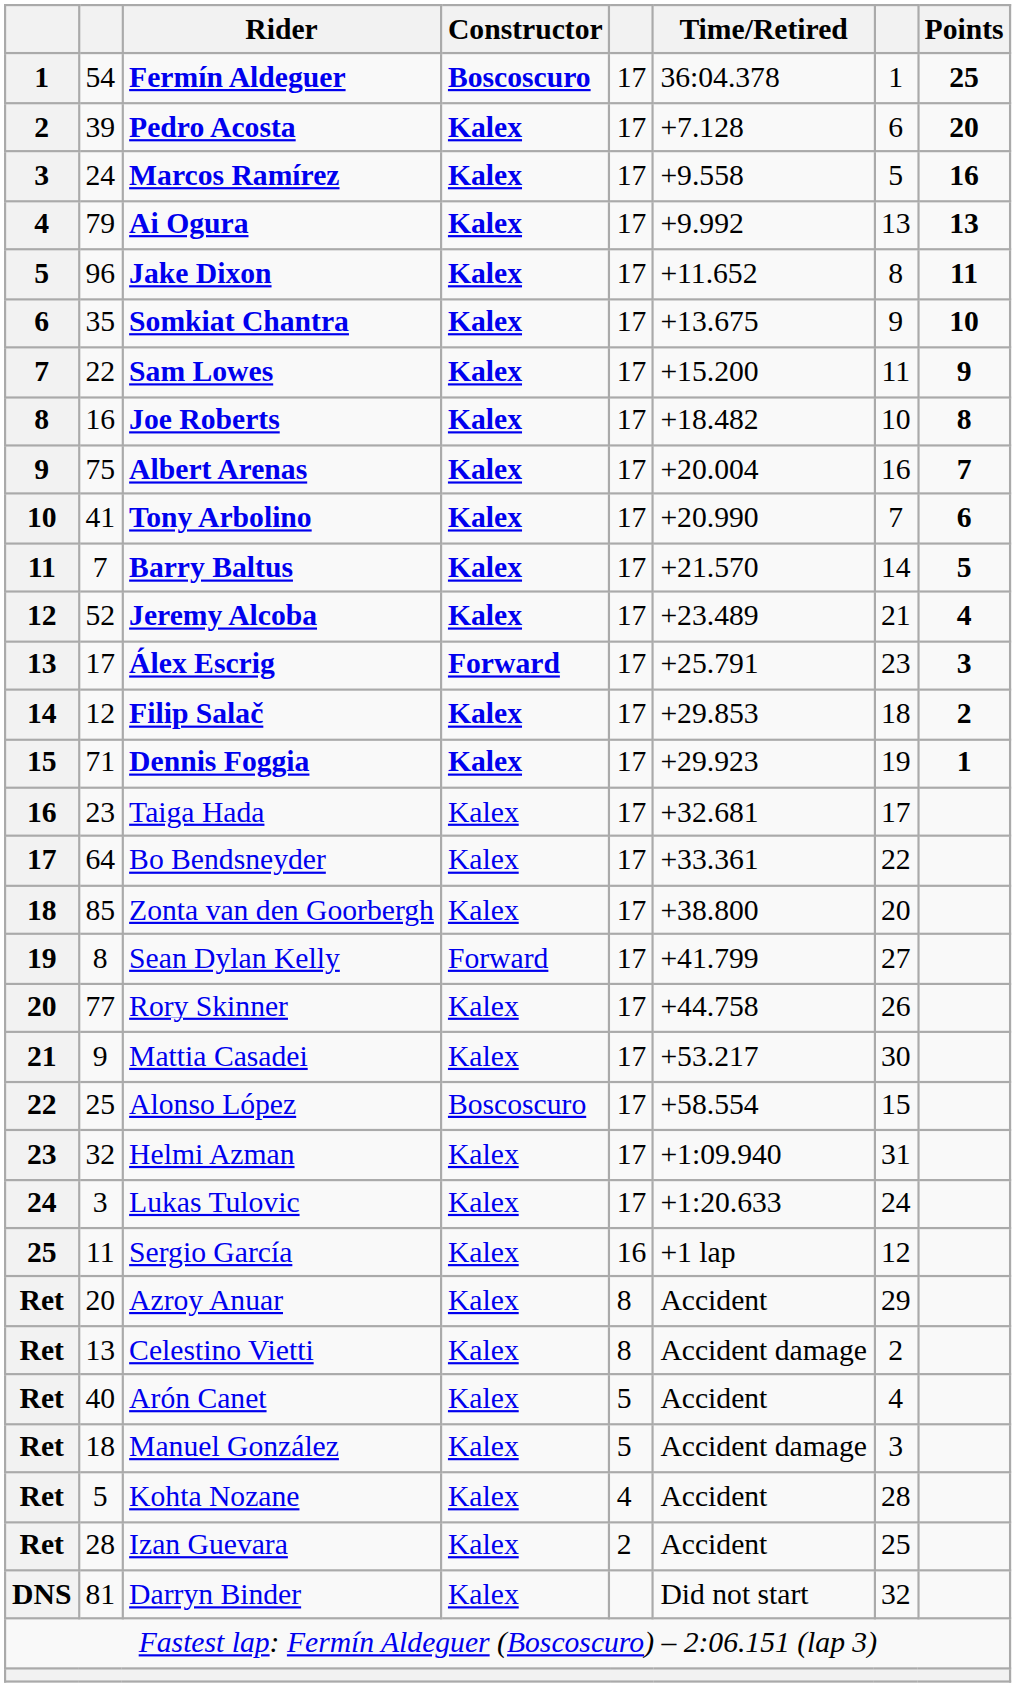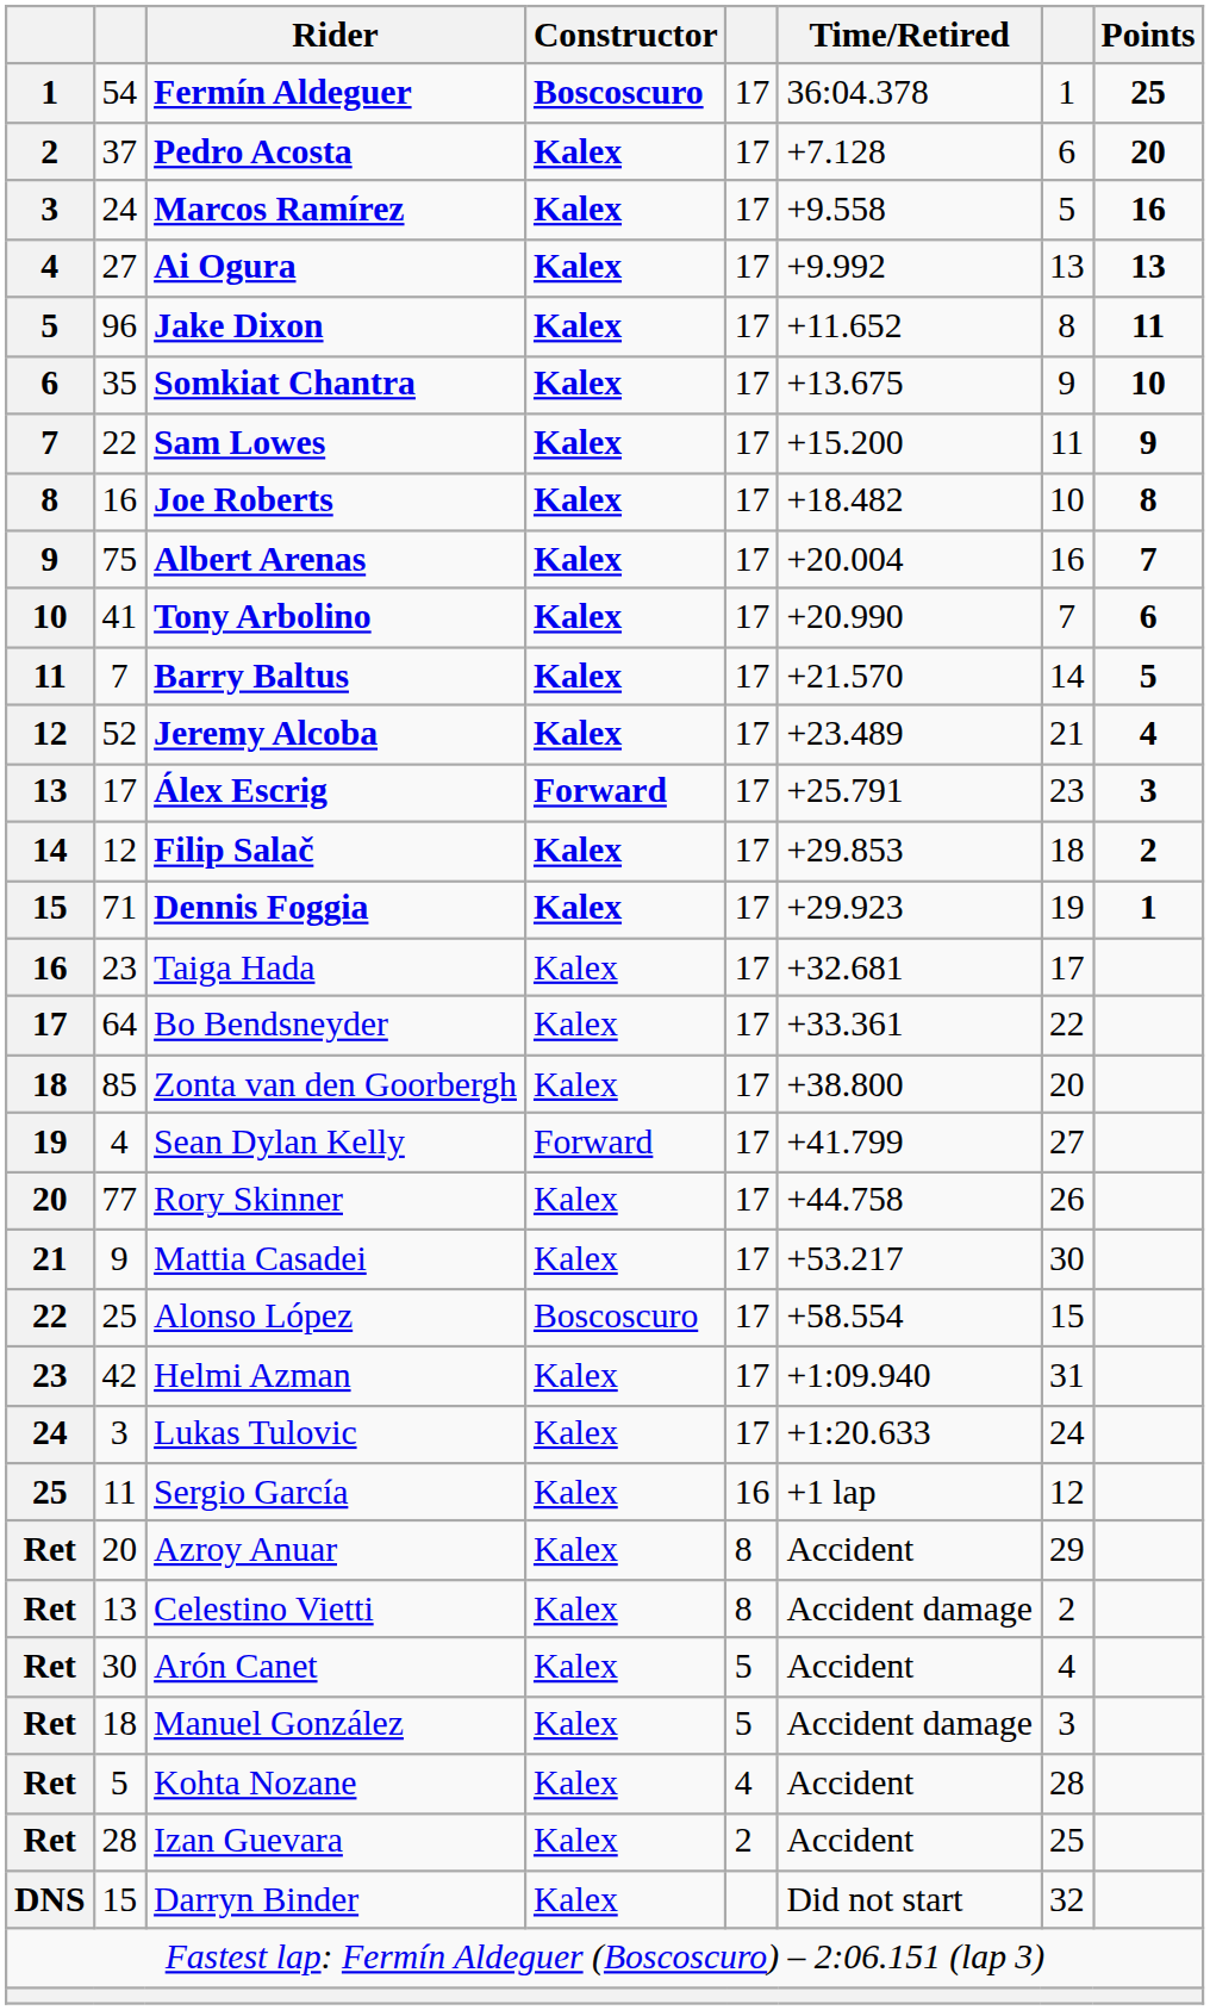Pedro Acosta | column 2: 39 -> 37
Ai Ogura | column 2: 79 -> 27
Sean Dylan Kelly | column 2: 8 -> 4
Helmi Azman | column 2: 32 -> 42
Arón Canet | column 2: 40 -> 30
Darryn Binder | column 2: 81 -> 15
